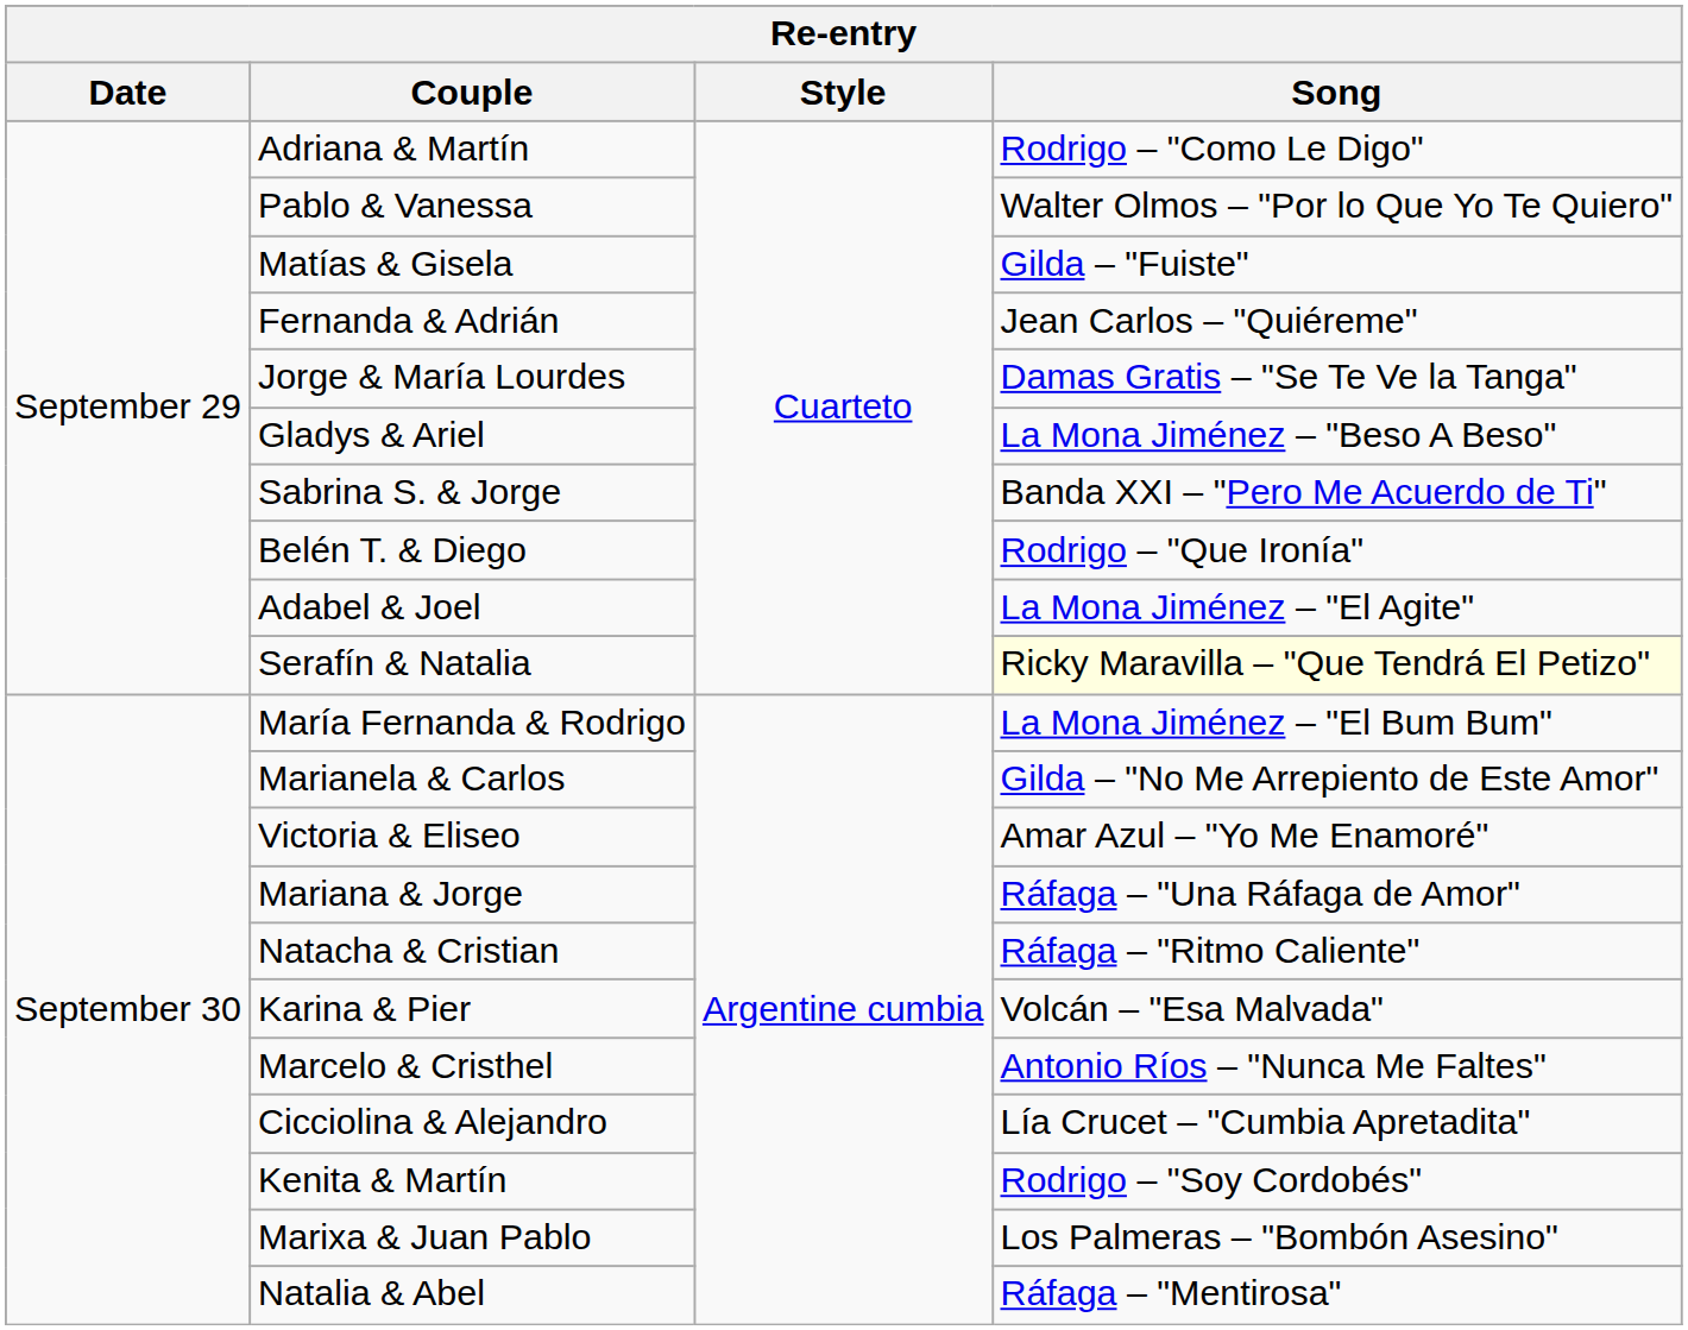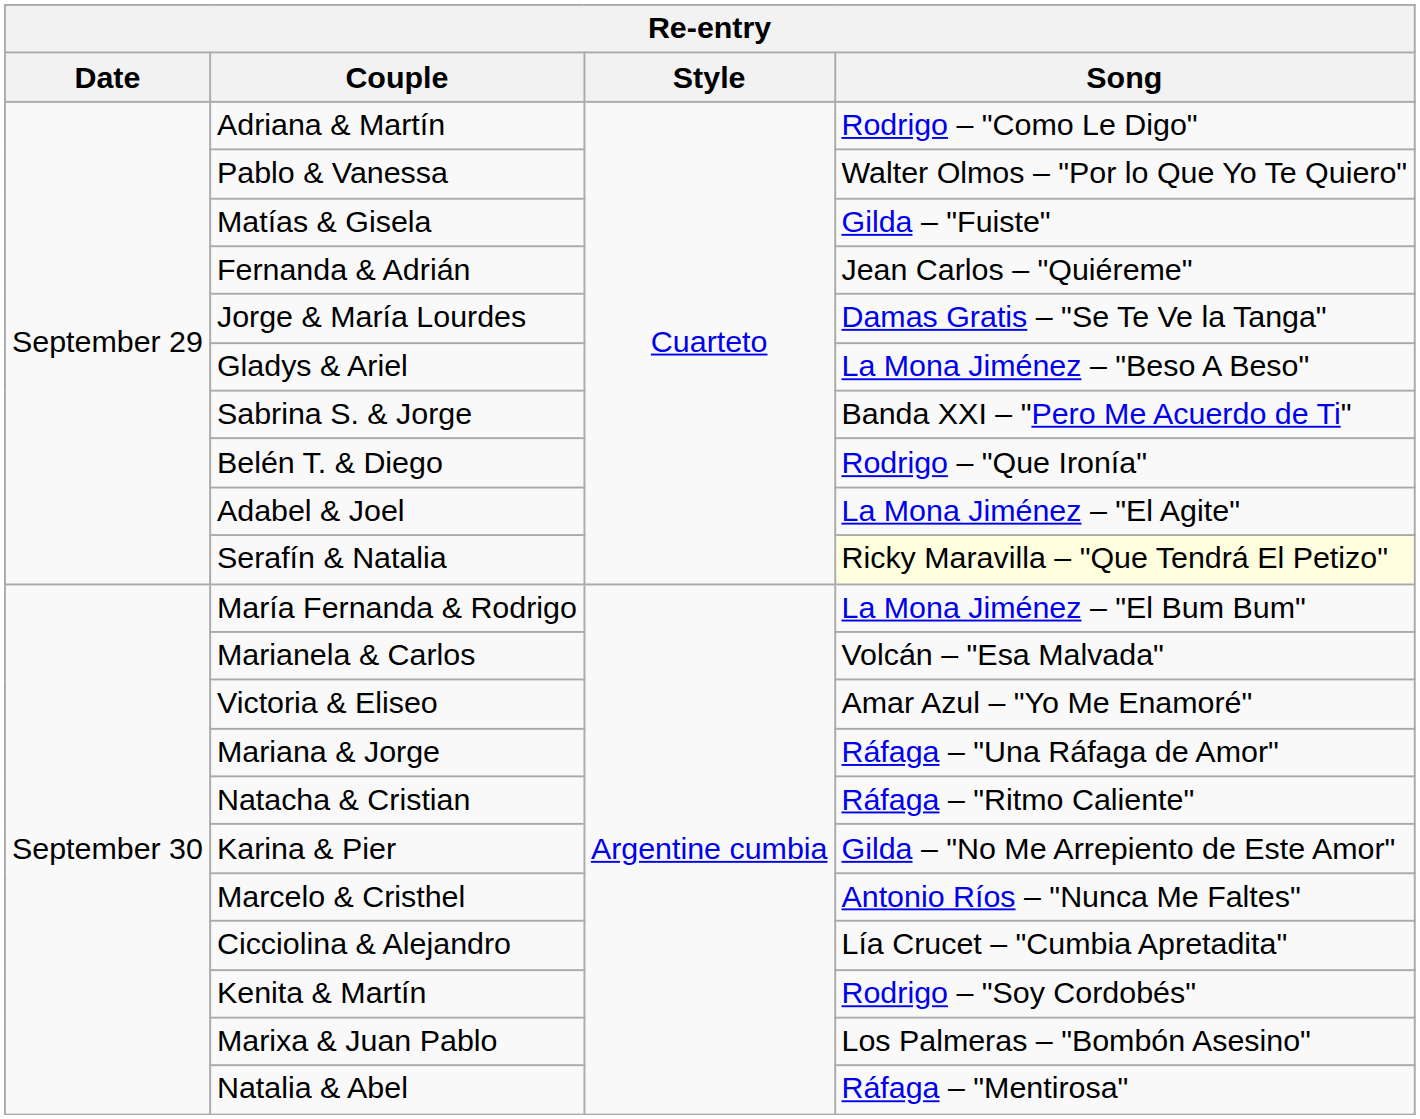Marianela & Carlos | Song: Gilda – "No Me Arrepiento de Este Amor" -> Volcán – "Esa Malvada"
Karina & Pier | Song: Volcán – "Esa Malvada" -> Gilda – "No Me Arrepiento de Este Amor"
